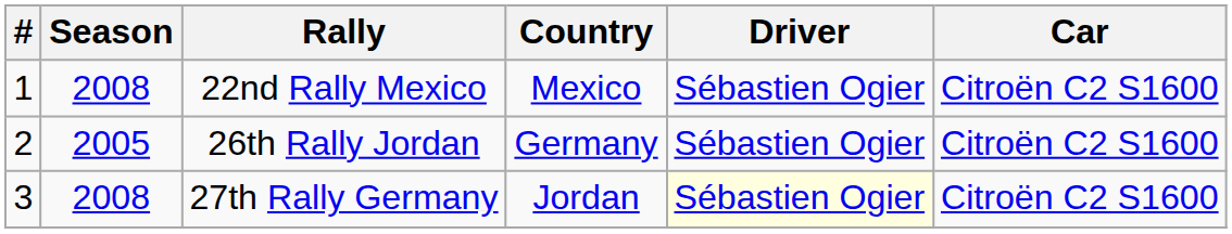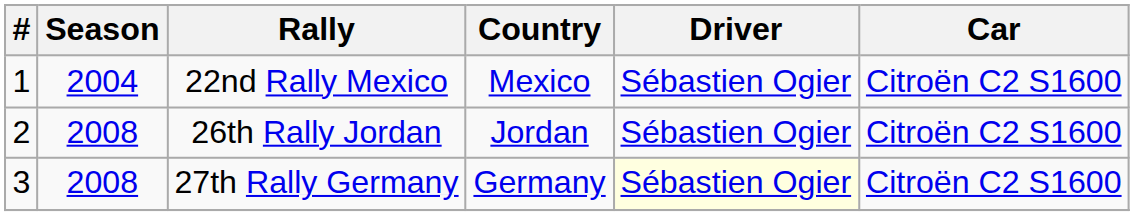22nd Rally Mexico | Season: 2008 -> 2004
26th Rally Jordan | Season: 2005 -> 2008
26th Rally Jordan | Country: Germany -> Jordan
27th Rally Germany | Country: Jordan -> Germany
